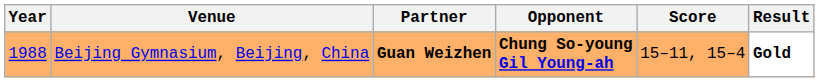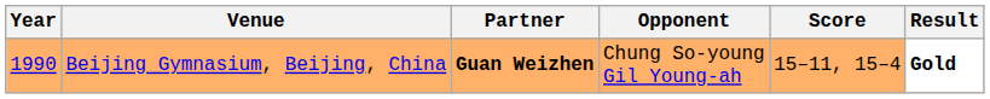Beijing Gymnasium, Beijing, China | Year: 1988 -> 1990
Beijing Gymnasium, Beijing, China | Opponent: bold -> normal
